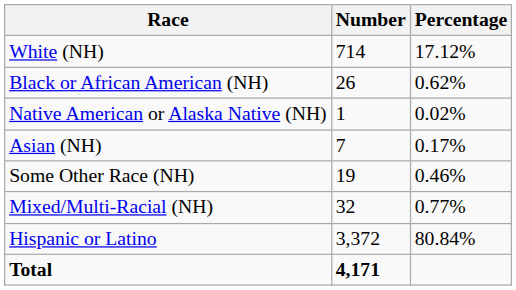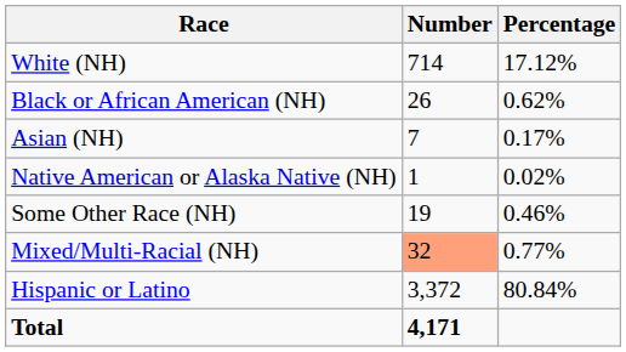rows swapped: Native American or Alaska Native (NH) <-> Asian (NH)
Mixed/Multi-Racial (NH) | Number: no background -> lightsalmon background
